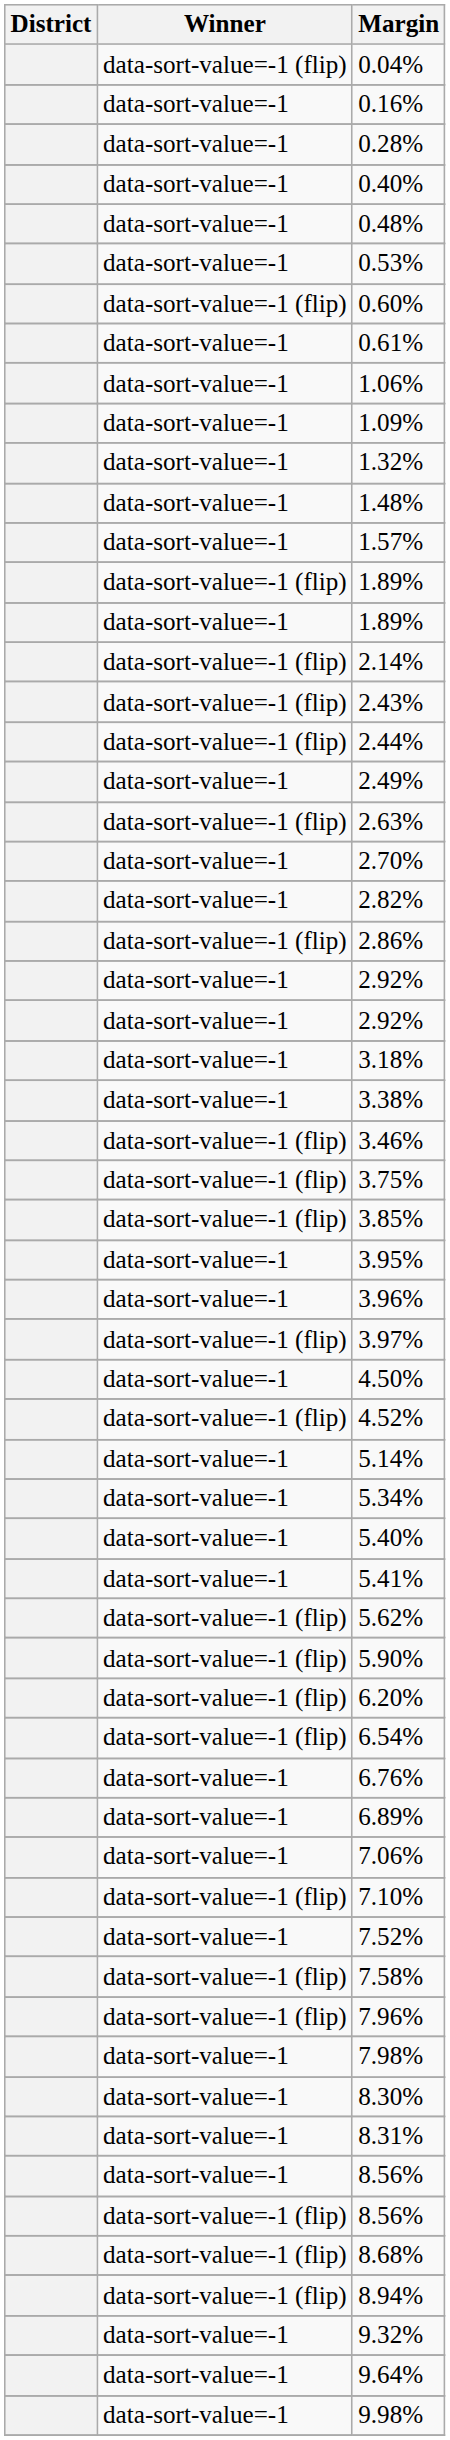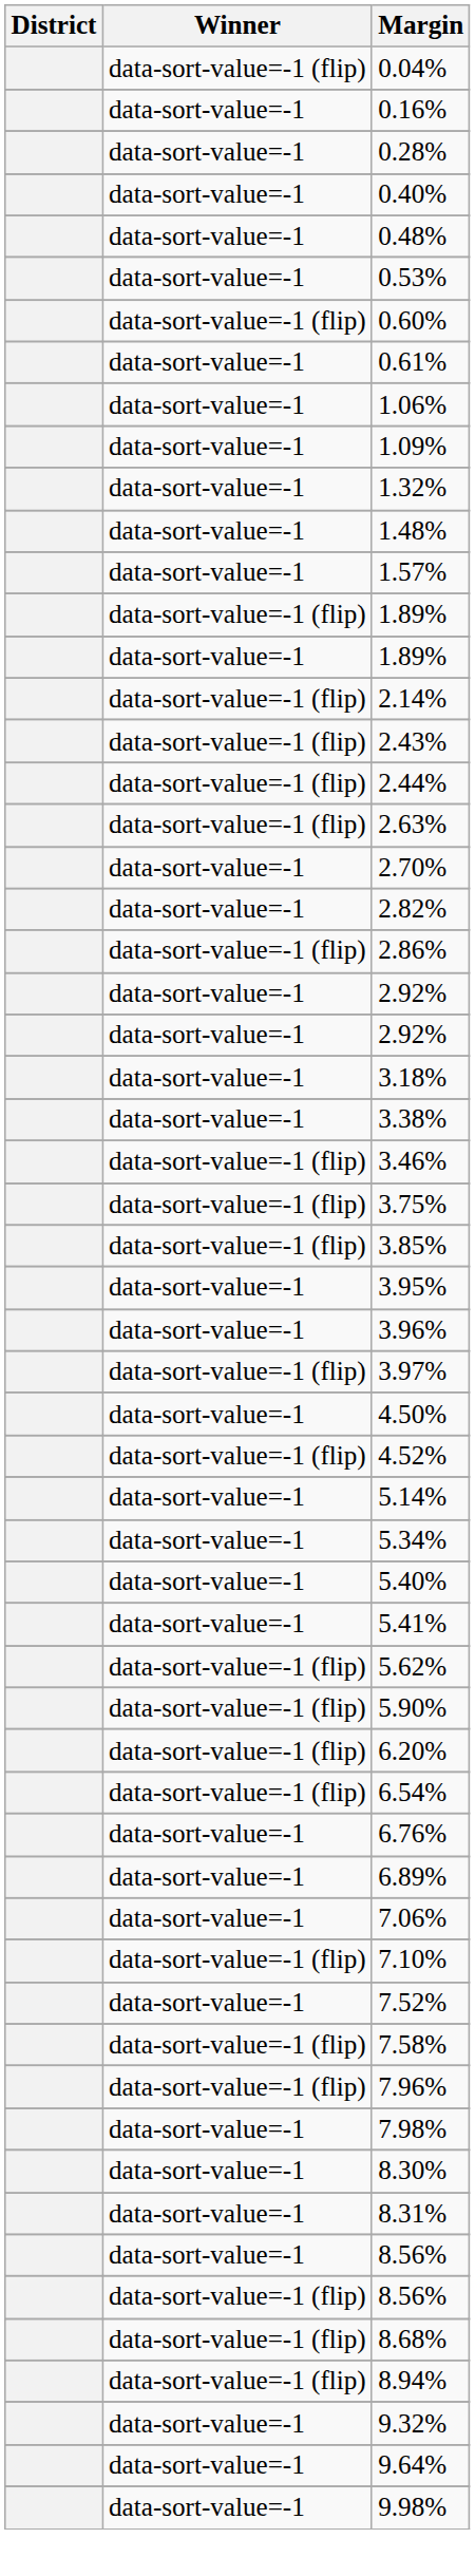- row: data-sort-value=-1 | 2.49%
